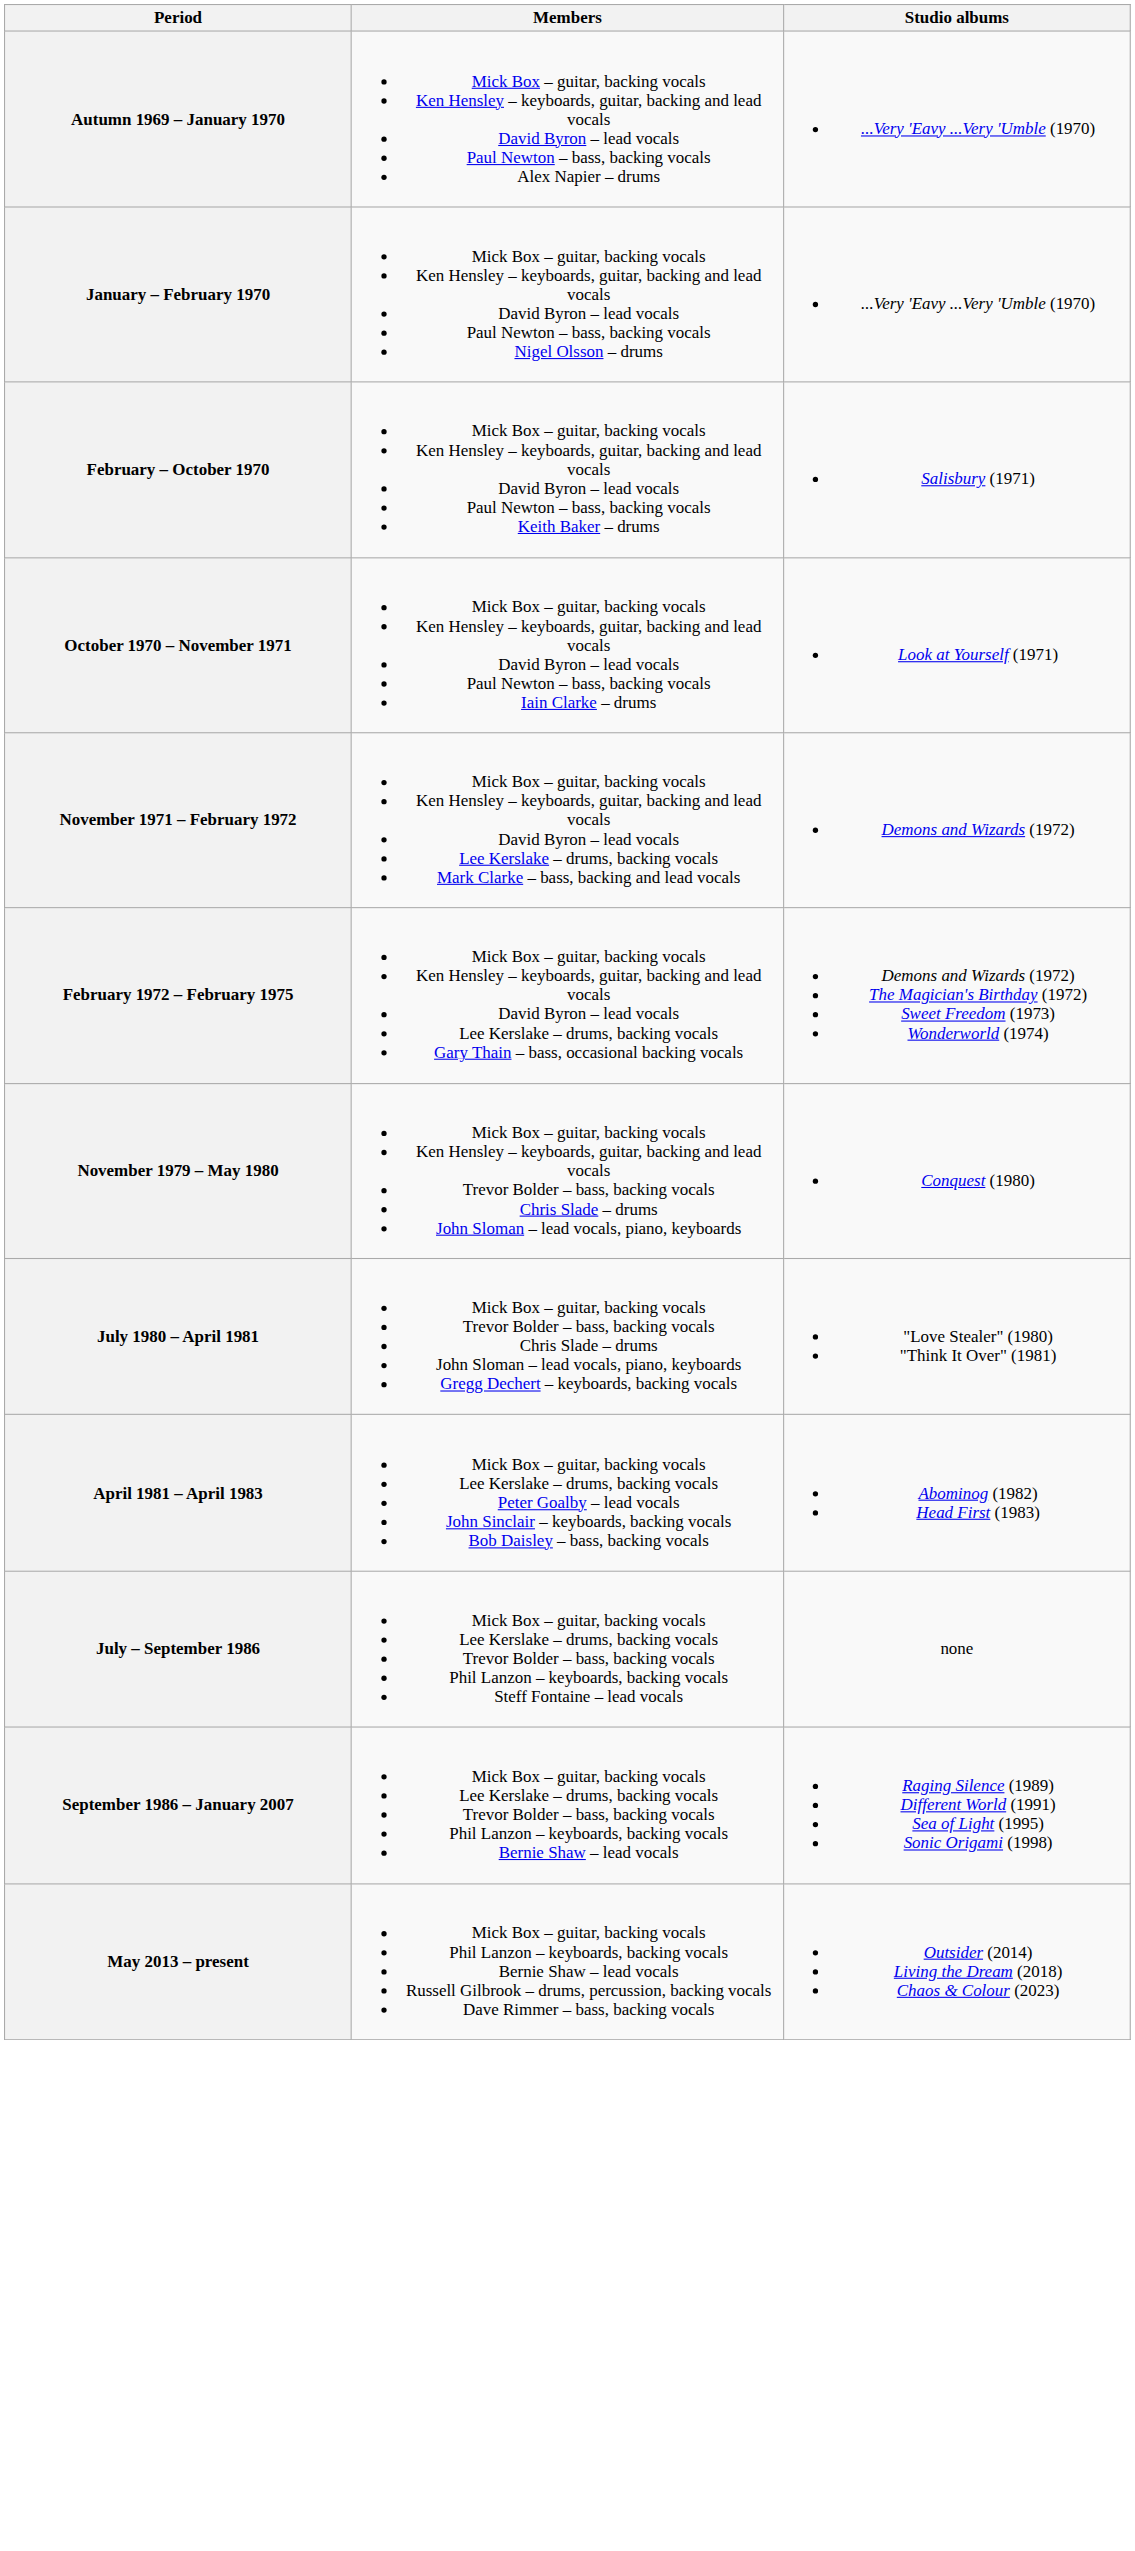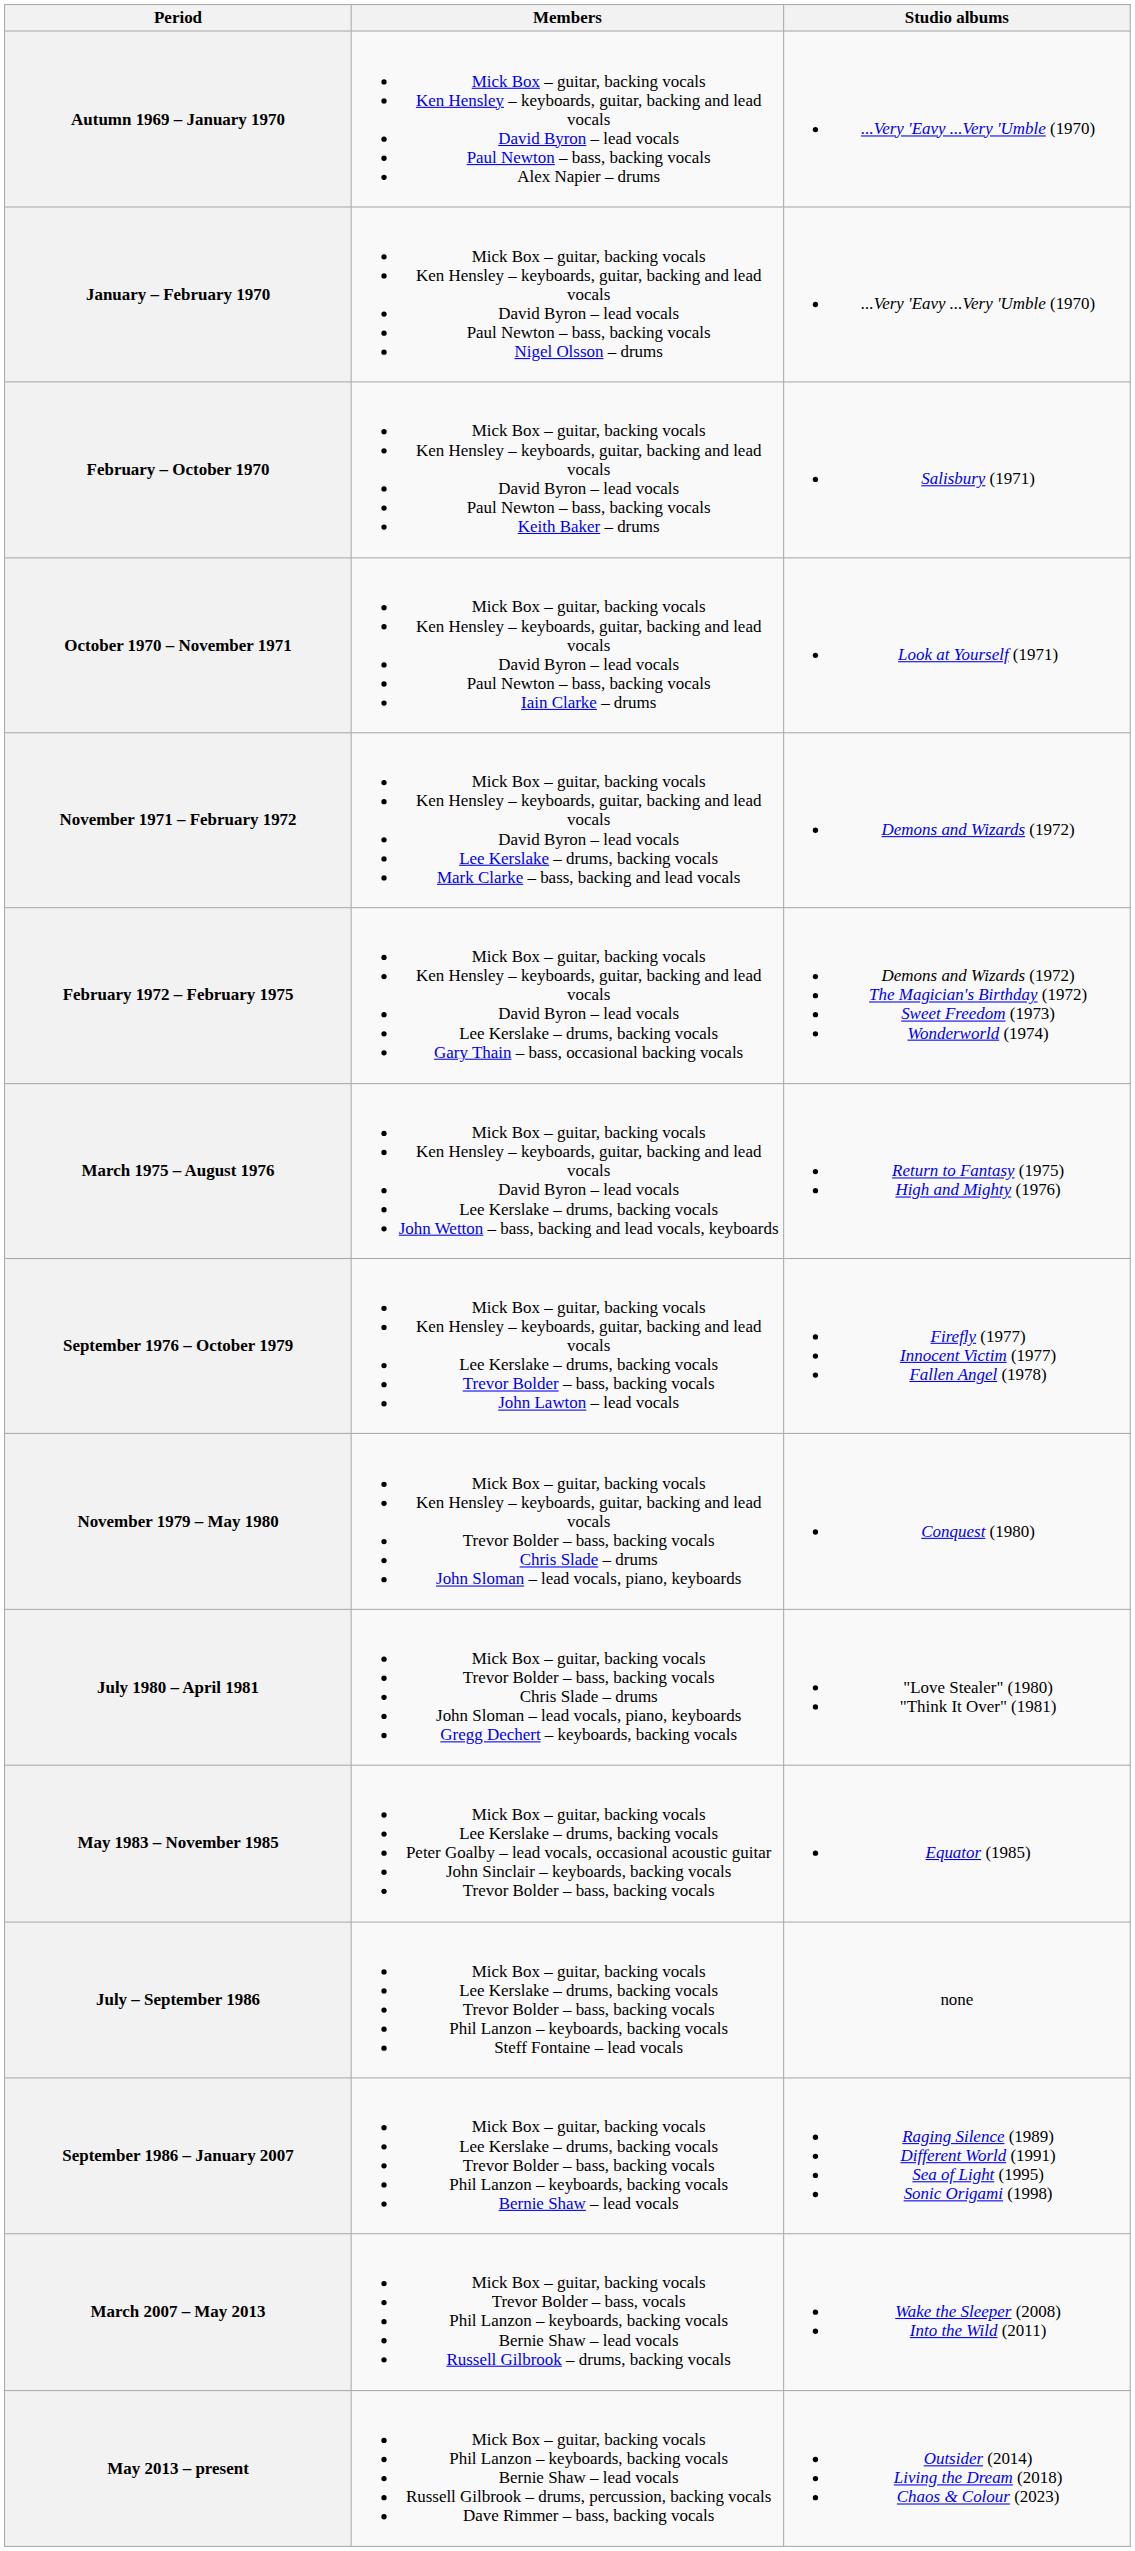+ row: March 1975 – August 1976 | Mick Box – guitar, backing vocals Ken Hensley – keyboards, guitar, backing and lead vocals David Byron – lead vocals Lee Kerslake – drums, backing vocals John Wetton – bass, backing and lead vocals, keyboards | Return to Fantasy (1975) High and Mighty (1976)
+ row: September 1976 – October 1979 | Mick Box – guitar, backing vocals Ken Hensley – keyboards, guitar, backing and lead vocals Lee Kerslake – drums, backing vocals Trevor Bolder – bass, backing vocals John Lawton – lead vocals | Firefly (1977) Innocent Victim (1977) Fallen Angel (1978)
- row: April 1981 – April 1983 | Mick Box – guitar, backing vocals Lee Kerslake – drums, backing vocals Peter Goalby – lead vocals John Sinclair – keyboards, backing vocals Bob Daisley – bass, backing vocals | Abominog (1982) Head First (1983)
+ row: May 1983 – November 1985 | Mick Box – guitar, backing vocals Lee Kerslake – drums, backing vocals Peter Goalby – lead vocals, occasional acoustic guitar John Sinclair – keyboards, backing vocals Trevor Bolder – bass, backing vocals | Equator (1985)
+ row: March 2007 – May 2013 | Mick Box – guitar, backing vocals Trevor Bolder – bass, vocals Phil Lanzon – keyboards, backing vocals Bernie Shaw – lead vocals Russell Gilbrook – drums, backing vocals | Wake the Sleeper (2008) Into the Wild (2011)
